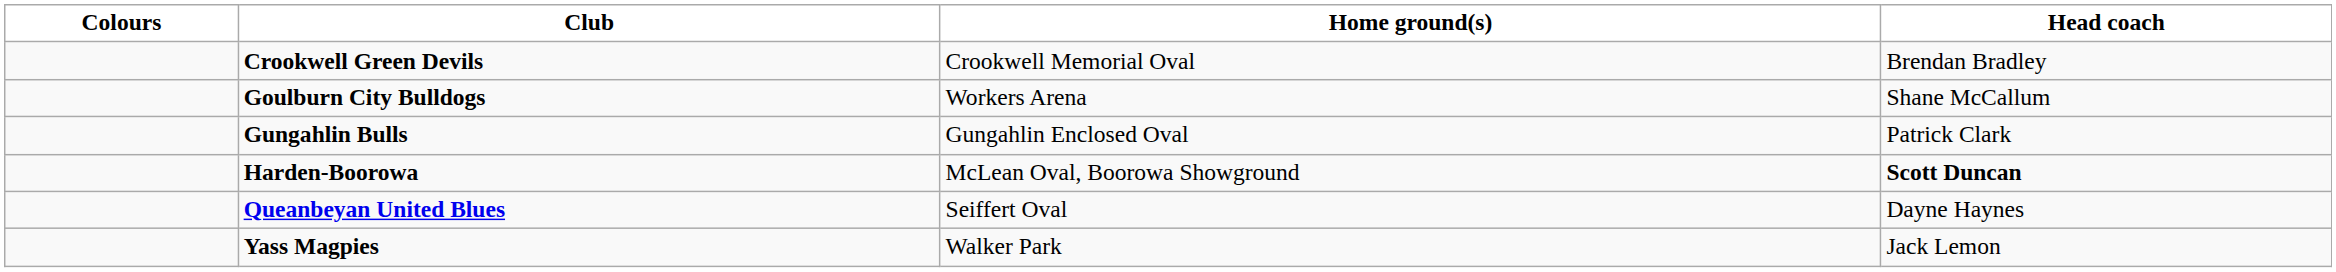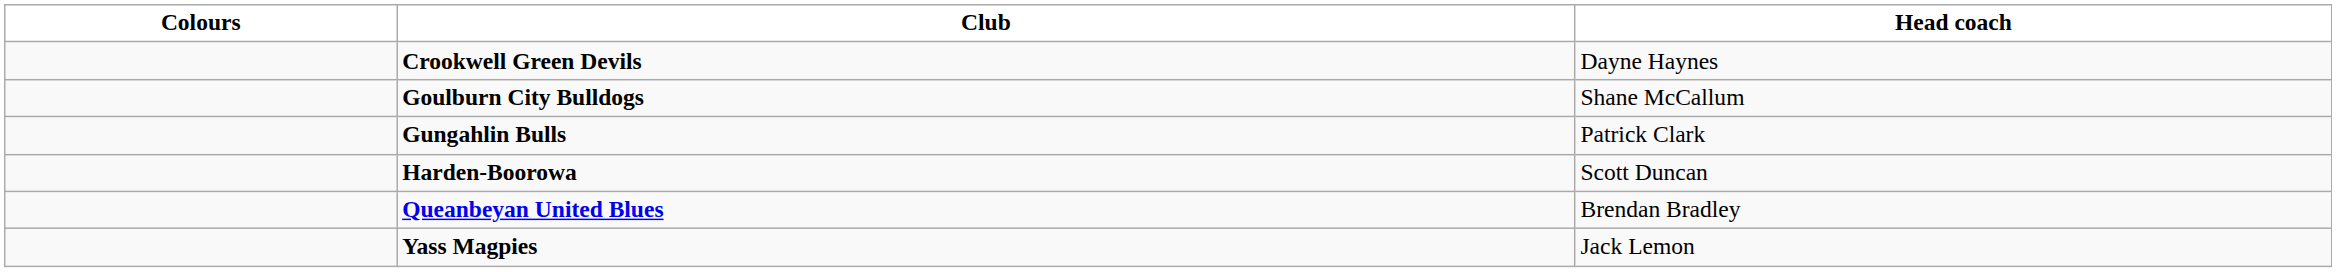- column: Home ground(s) | Crookwell Memorial Oval | Workers Arena | Gungahlin Enclosed Oval | McLean Oval, Boorowa Showground | Seiffert Oval | Walker Park
Crookwell Green Devils | Head coach: Brendan Bradley -> Dayne Haynes
Harden-Boorowa | Head coach: bold -> normal
Queanbeyan United Blues | Head coach: Dayne Haynes -> Brendan Bradley
